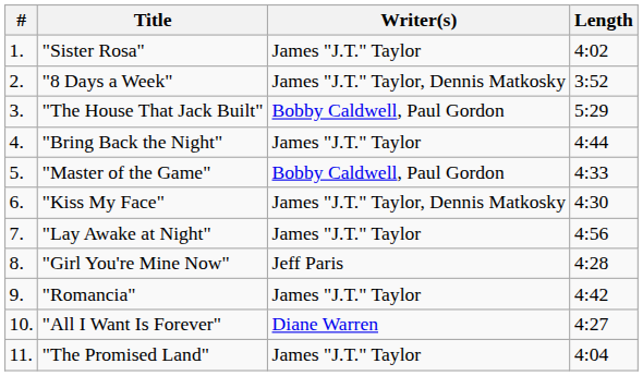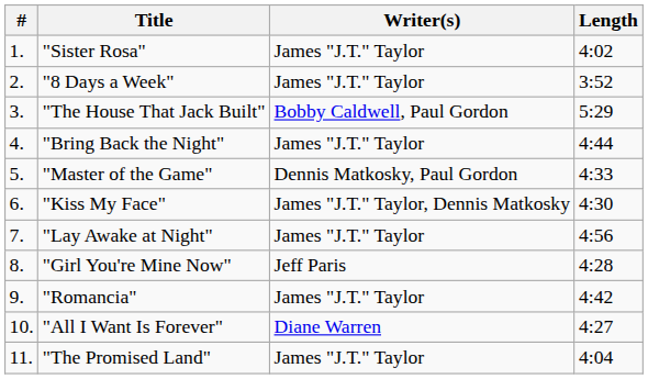"8 Days a Week" | Writer(s): James "J.T." Taylor, Dennis Matkosky -> James "J.T." Taylor
"Master of the Game" | Writer(s): Bobby Caldwell, Paul Gordon -> Dennis Matkosky, Paul Gordon
